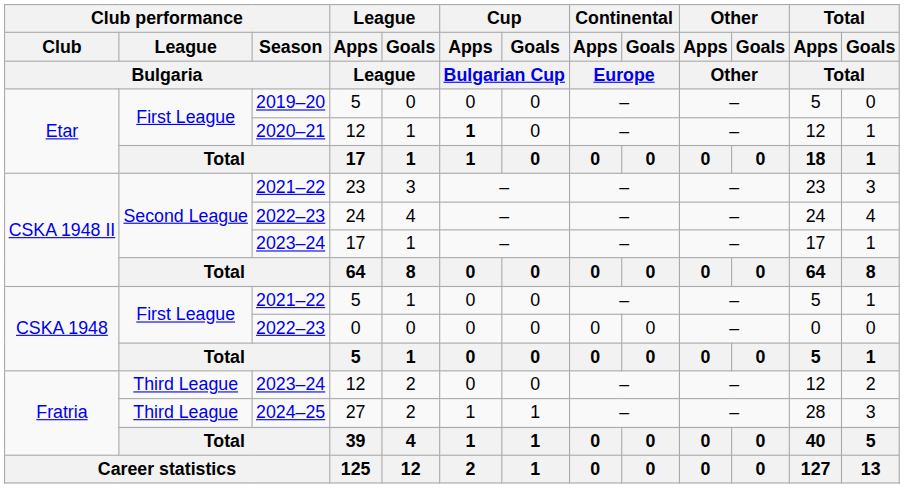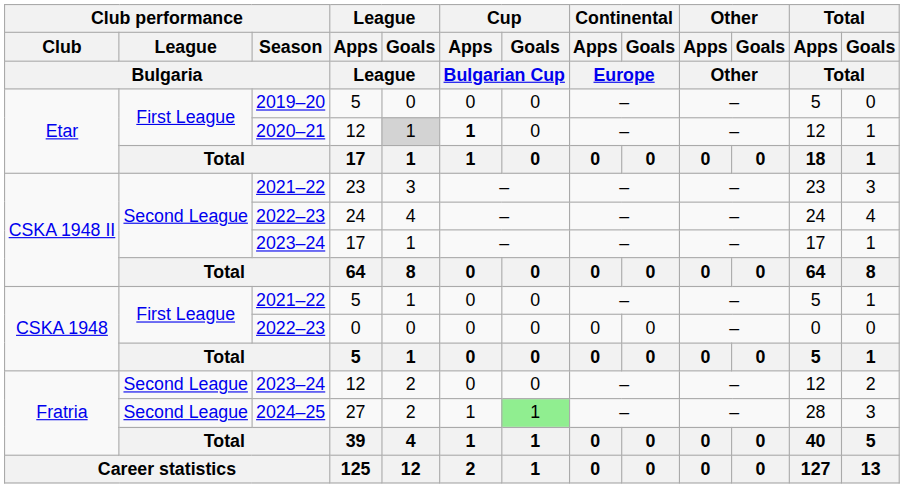2020–21 / 12 | League / Goals / League: no background -> lightgrey background
2023–24 / 12 | Club performance / League / Bulgaria: Third League -> Second League
27 | Club performance / League / Bulgaria: Third League -> Second League
27 | Cup / Goals / Bulgarian Cup: no background -> lightgreen background
